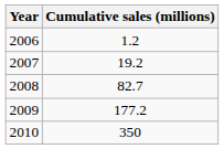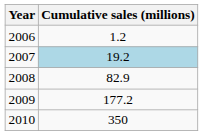2007 | Cumulative sales (millions): no background -> lightblue background
2008 | Cumulative sales (millions): 82.7 -> 82.9
